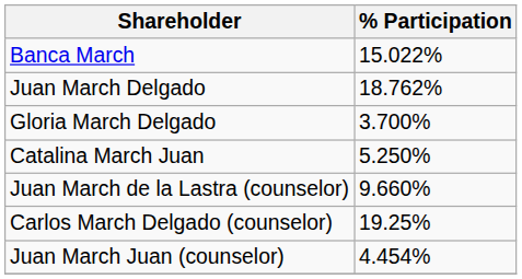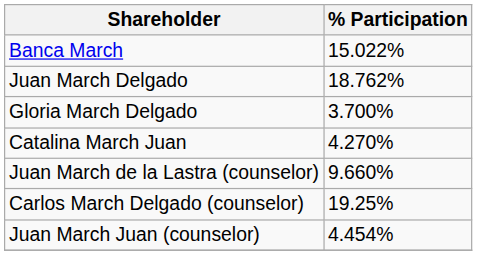Catalina March Juan | % Participation: 5.250% -> 4.270%
